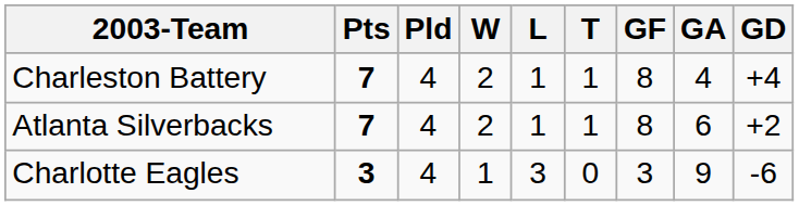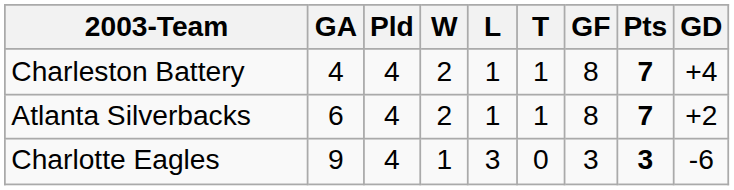columns swapped: Pts <-> GA
